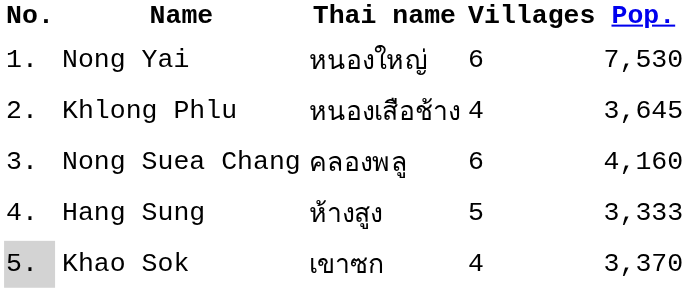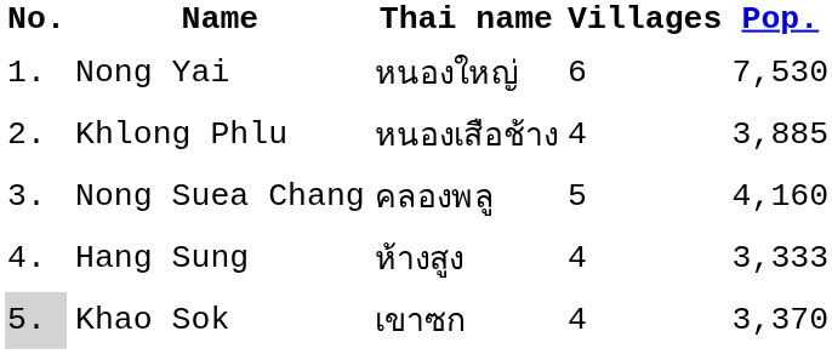Khlong Phlu | Pop.: 3,645 -> 3,885
Nong Suea Chang | Villages: 6 -> 5
Hang Sung | Villages: 5 -> 4
